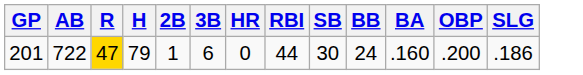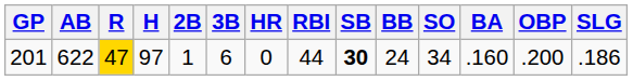+ column: SO | 34
201 | AB: 722 -> 622
201 | H: 79 -> 97
201 | SB: normal -> bold
